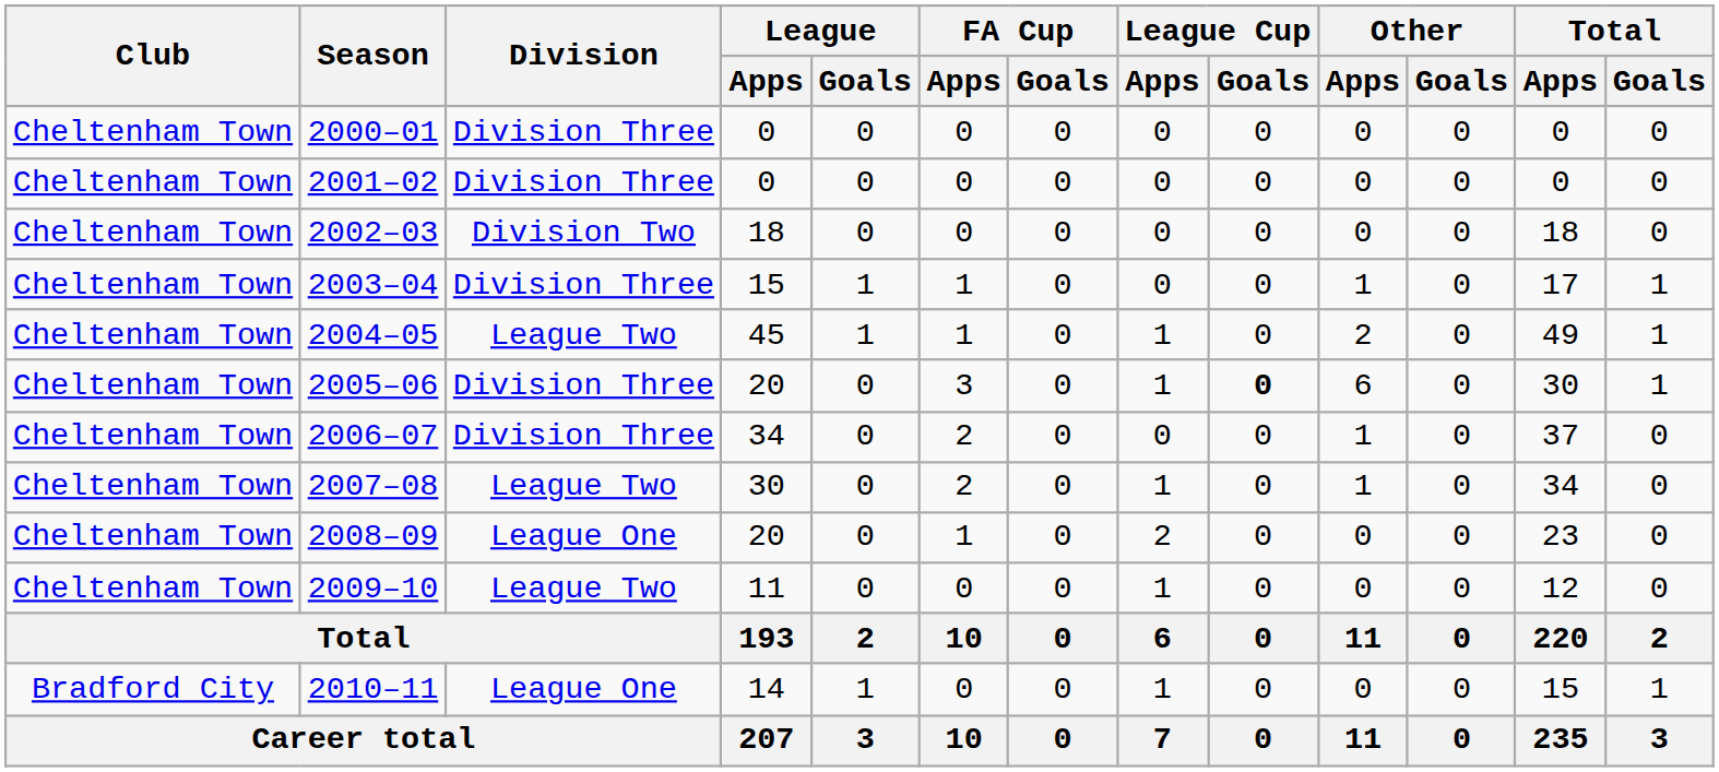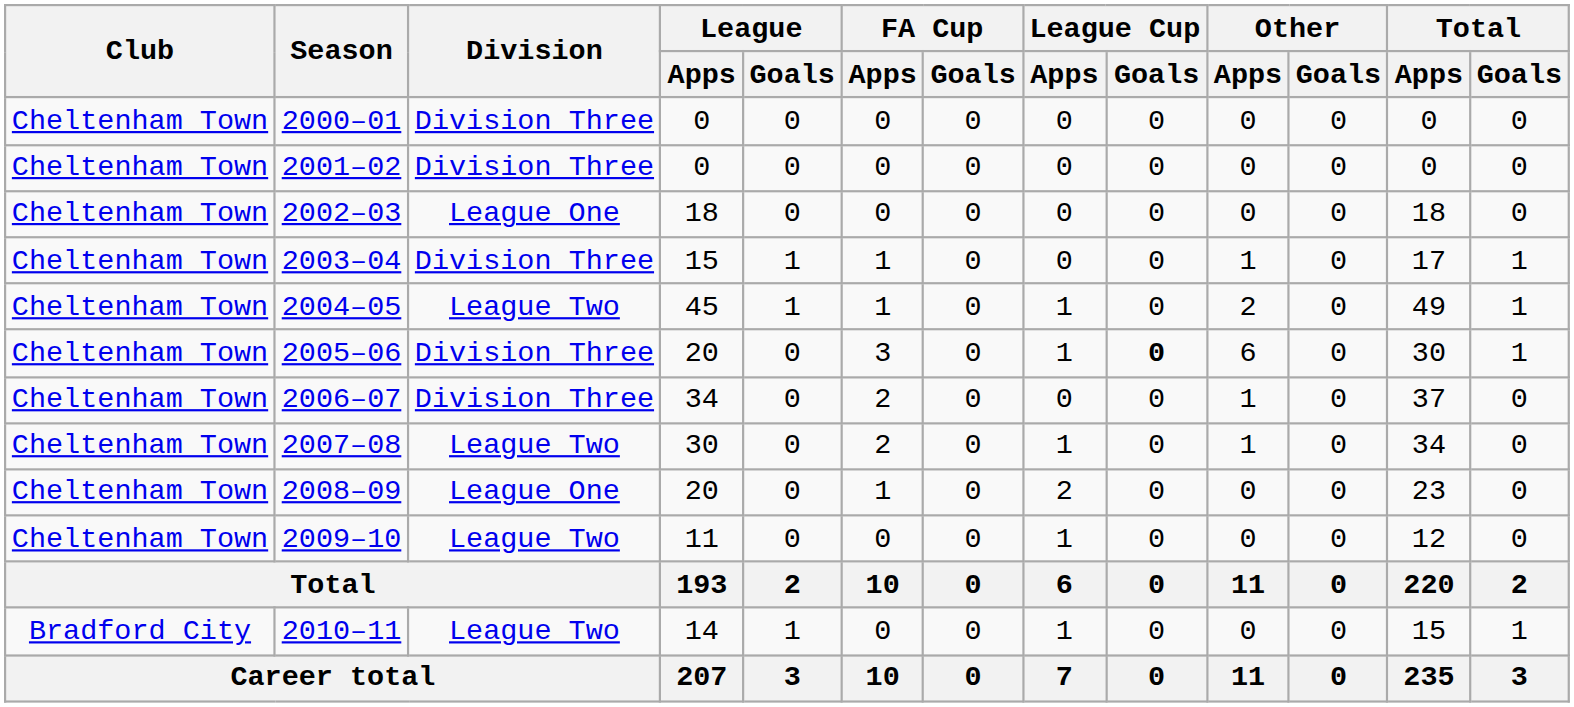2002–03 | Division: Division Two -> League One
2010–11 | Division: League One -> League Two
